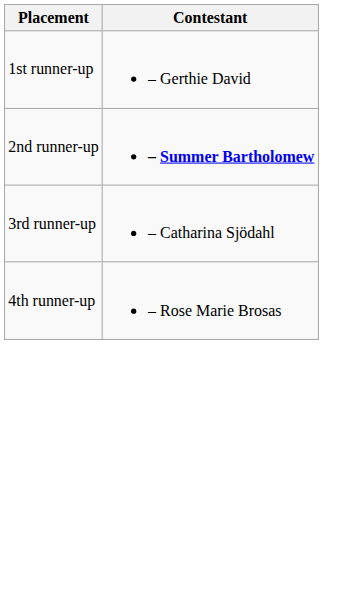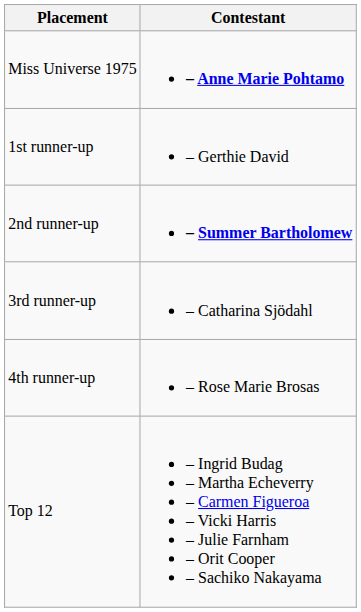+ row: Miss Universe 1975 | – Anne Marie Pohtamo
+ row: Top 12 | – Ingrid Budag – Martha Echeverry – Carmen Figueroa – Vicki Harris – Julie Farnham – Orit Cooper – Sachiko Nakayama
